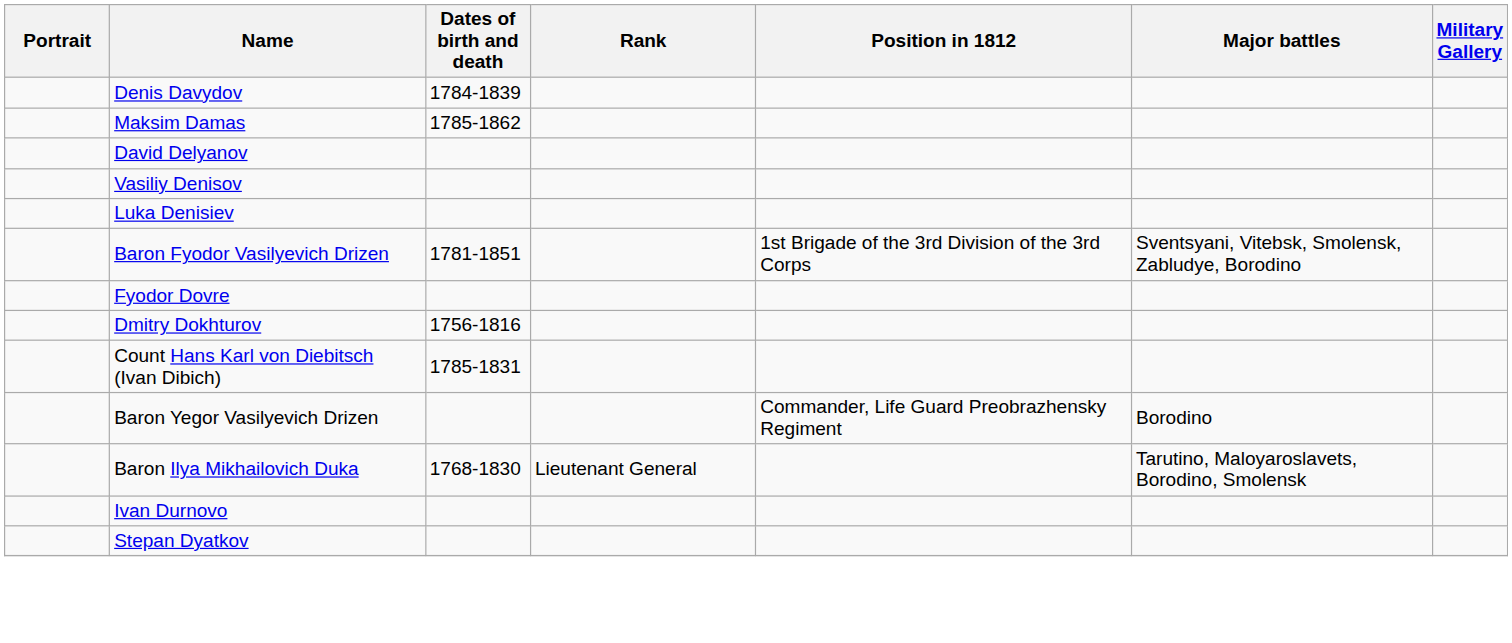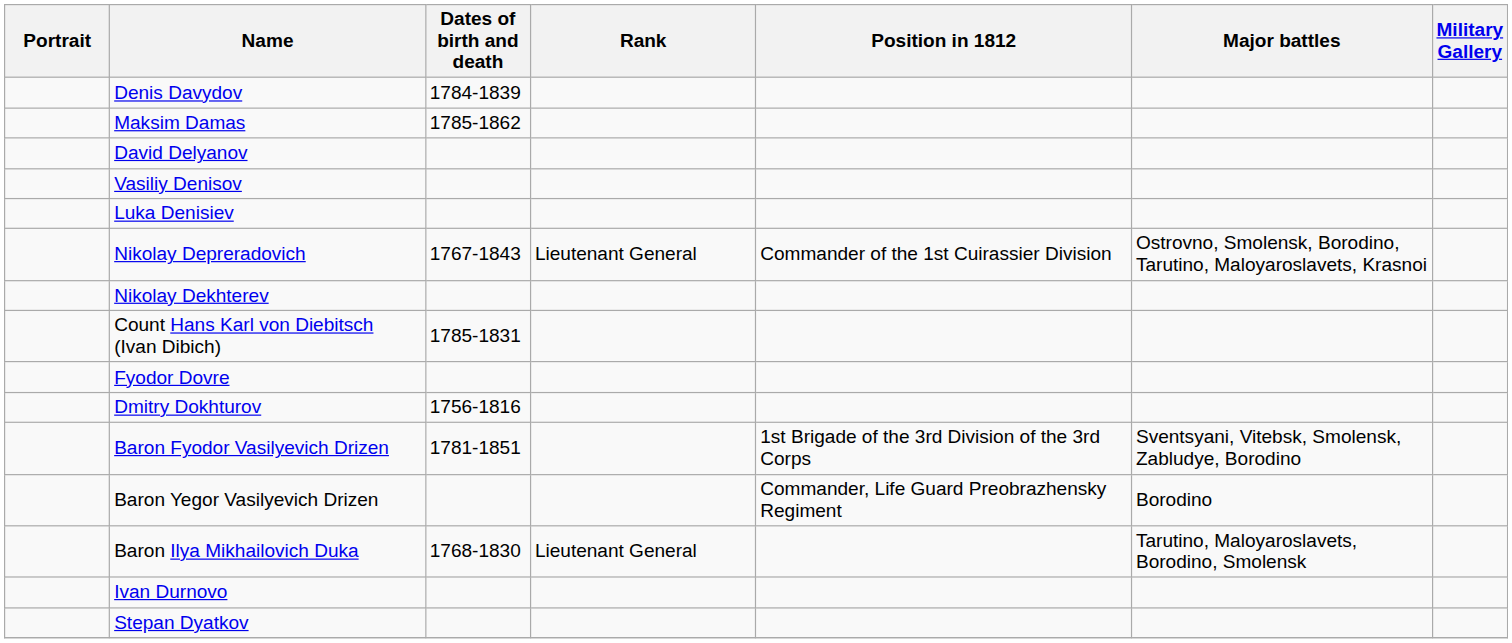+ row: Nikolay Depreradovich | 1767-1843 | Lieutenant General | Commander of the 1st Cuirassier Division | Ostrovno, Smolensk, Borodino, Tarutino, Maloyaroslavets, Krasnoi
+ row: Nikolay Dekhterev
rows swapped: Count Hans Karl von Diebitsch (Ivan Dibich) <-> Baron Fyodor Vasilyevich Drizen
